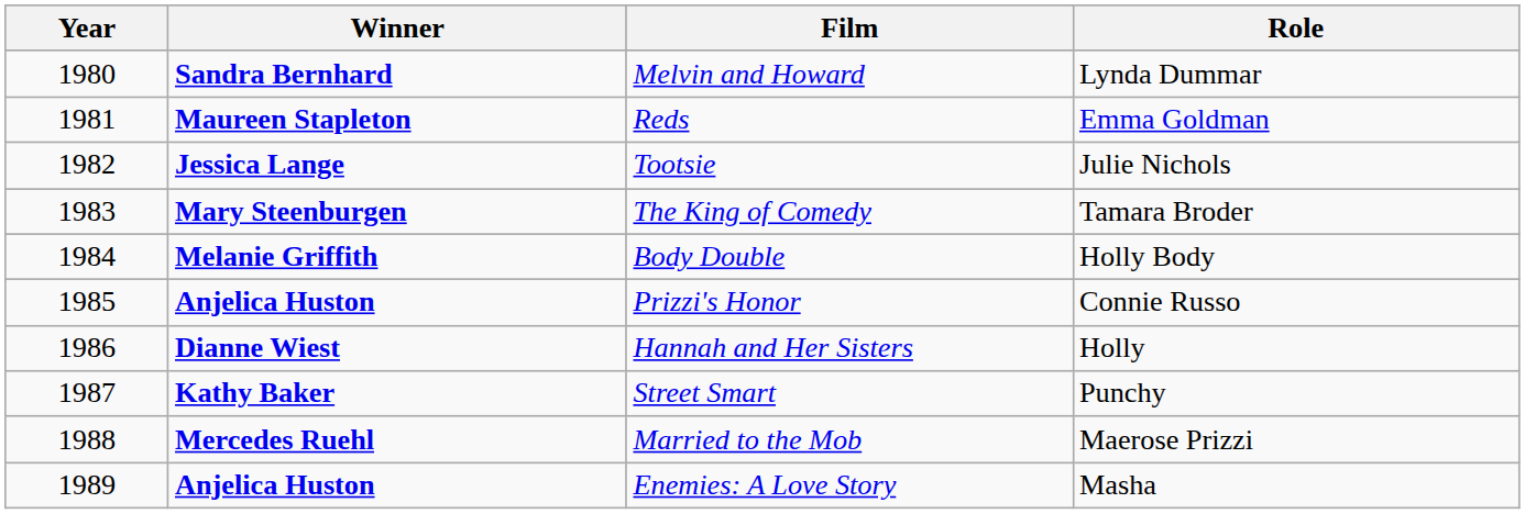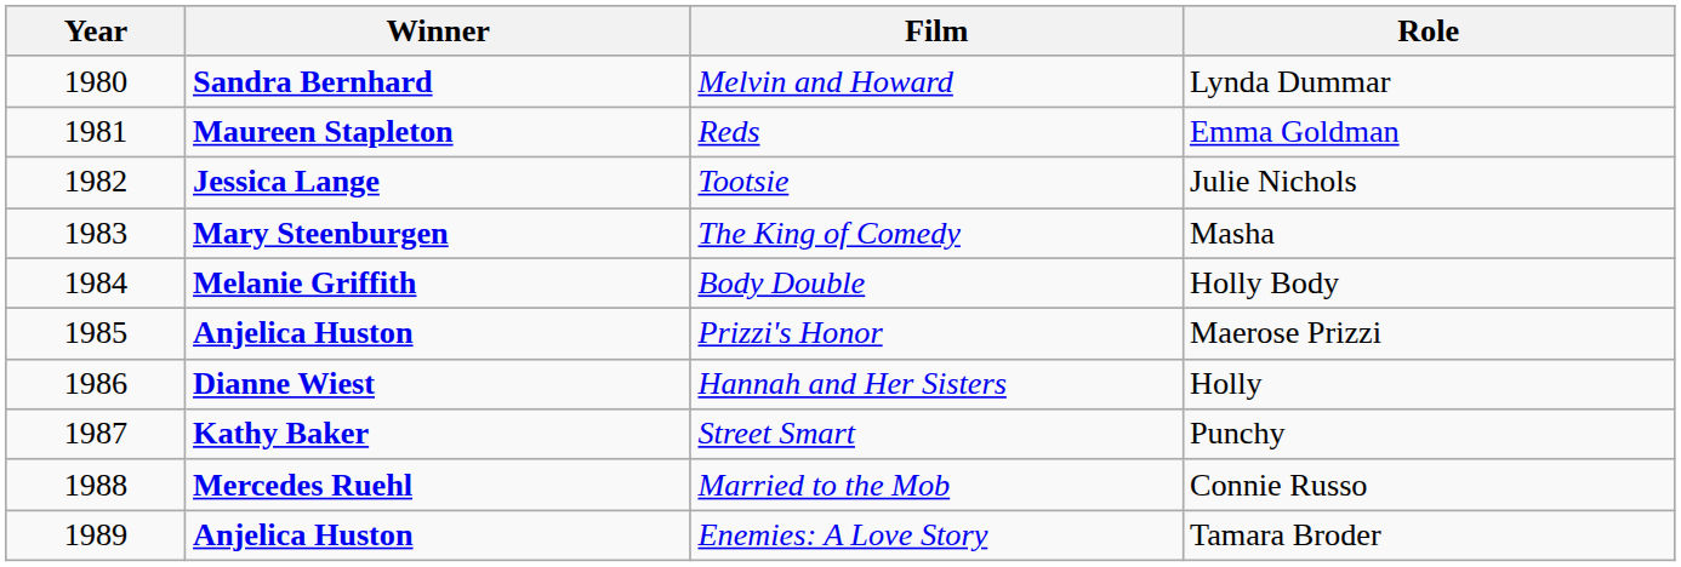The King of Comedy | Role: Tamara Broder -> Masha
Prizzi's Honor | Role: Connie Russo -> Maerose Prizzi
Married to the Mob | Role: Maerose Prizzi -> Connie Russo
Enemies: A Love Story | Role: Masha -> Tamara Broder
